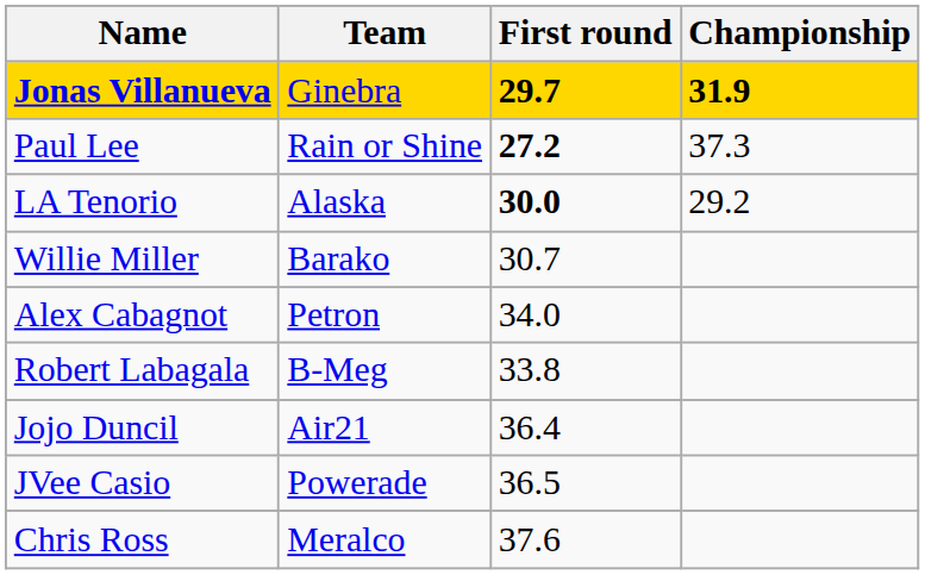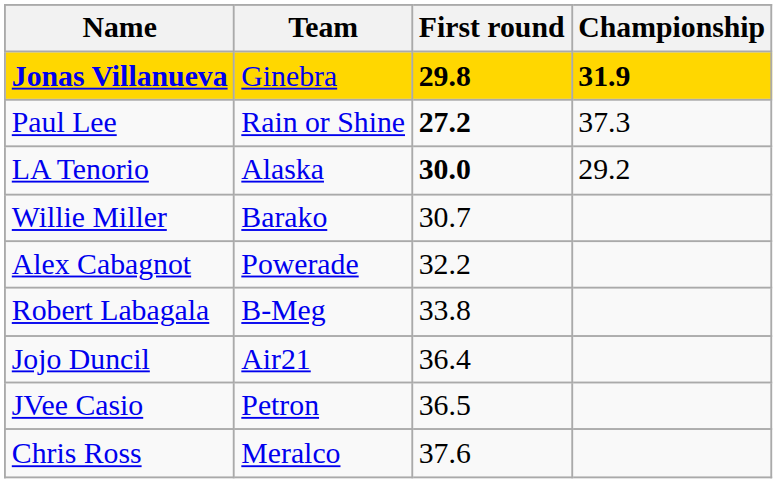Jonas Villanueva | First round: 29.7 -> 29.8
Alex Cabagnot | Team: Petron -> Powerade
Alex Cabagnot | First round: 34.0 -> 32.2
JVee Casio | Team: Powerade -> Petron
